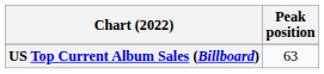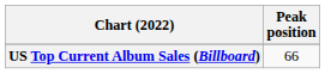US Top Current Album Sales (Billboard) | Peak position: 63 -> 66
